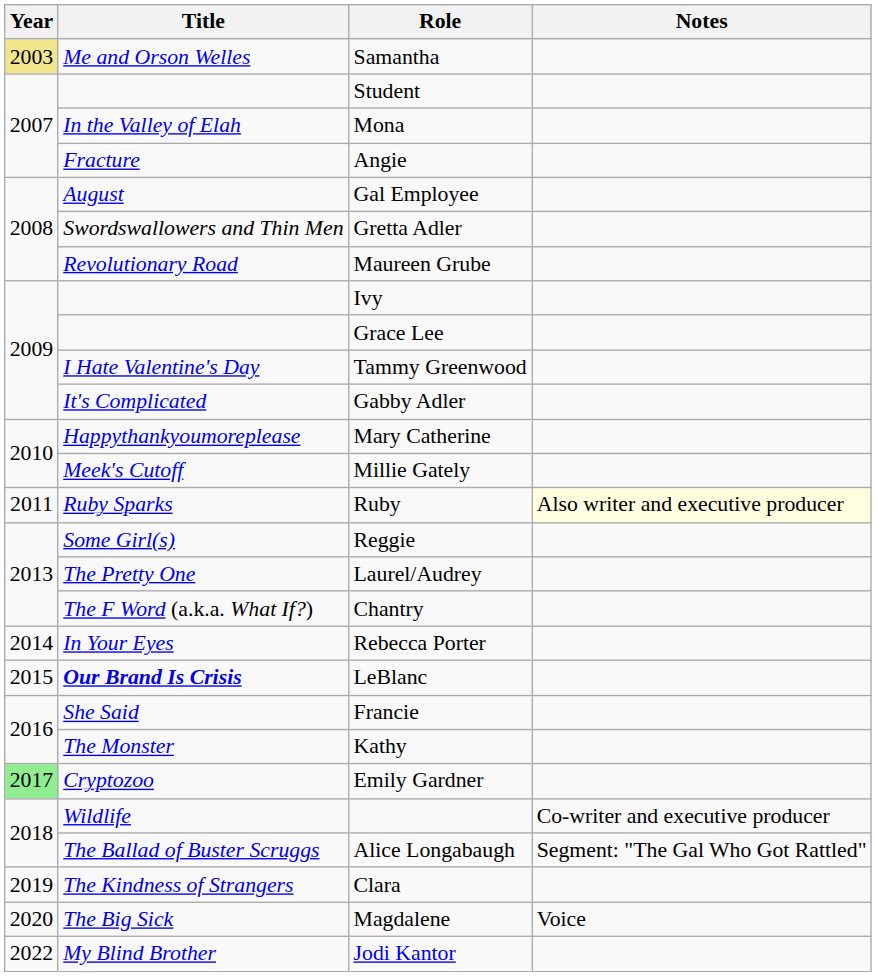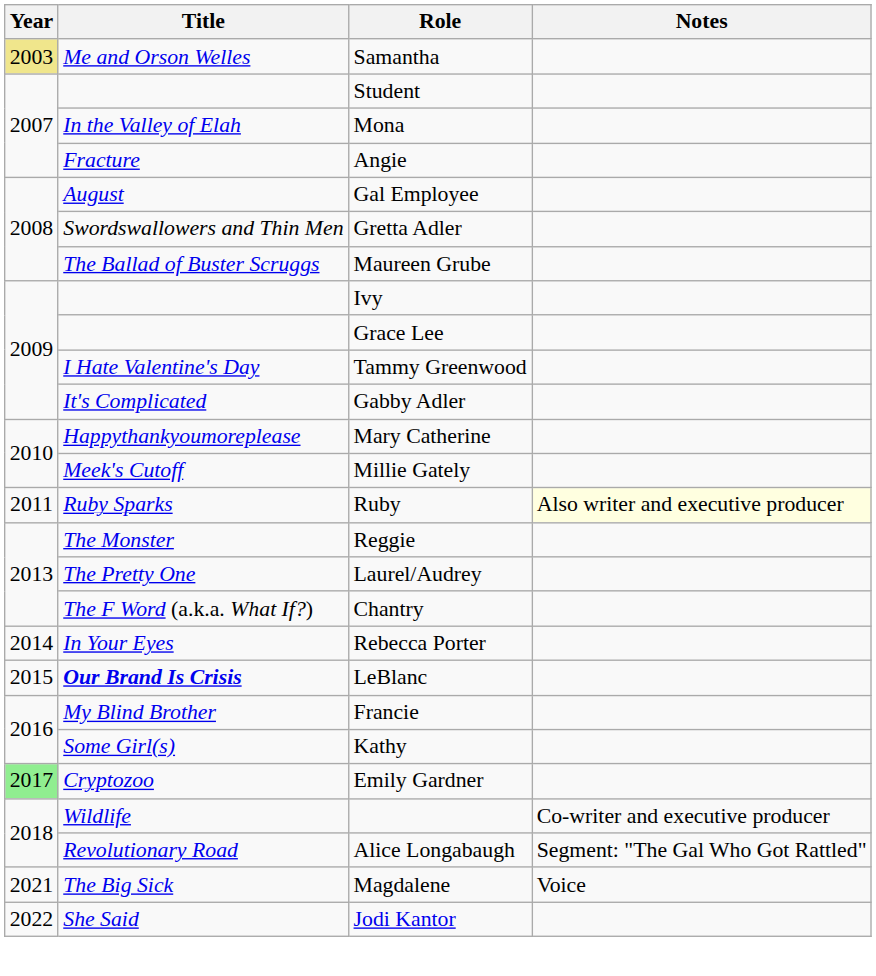Maureen Grube | Title: Revolutionary Road -> The Ballad of Buster Scruggs
Reggie | Title: Some Girl(s) -> The Monster
Francie | Title: She Said -> My Blind Brother
Kathy | Title: The Monster -> Some Girl(s)
Alice Longabaugh | Title: The Ballad of Buster Scruggs -> Revolutionary Road
- row: 2019 | The Kindness of Strangers | Clara
Magdalene | Year: 2020 -> 2021
Jodi Kantor | Title: My Blind Brother -> She Said
